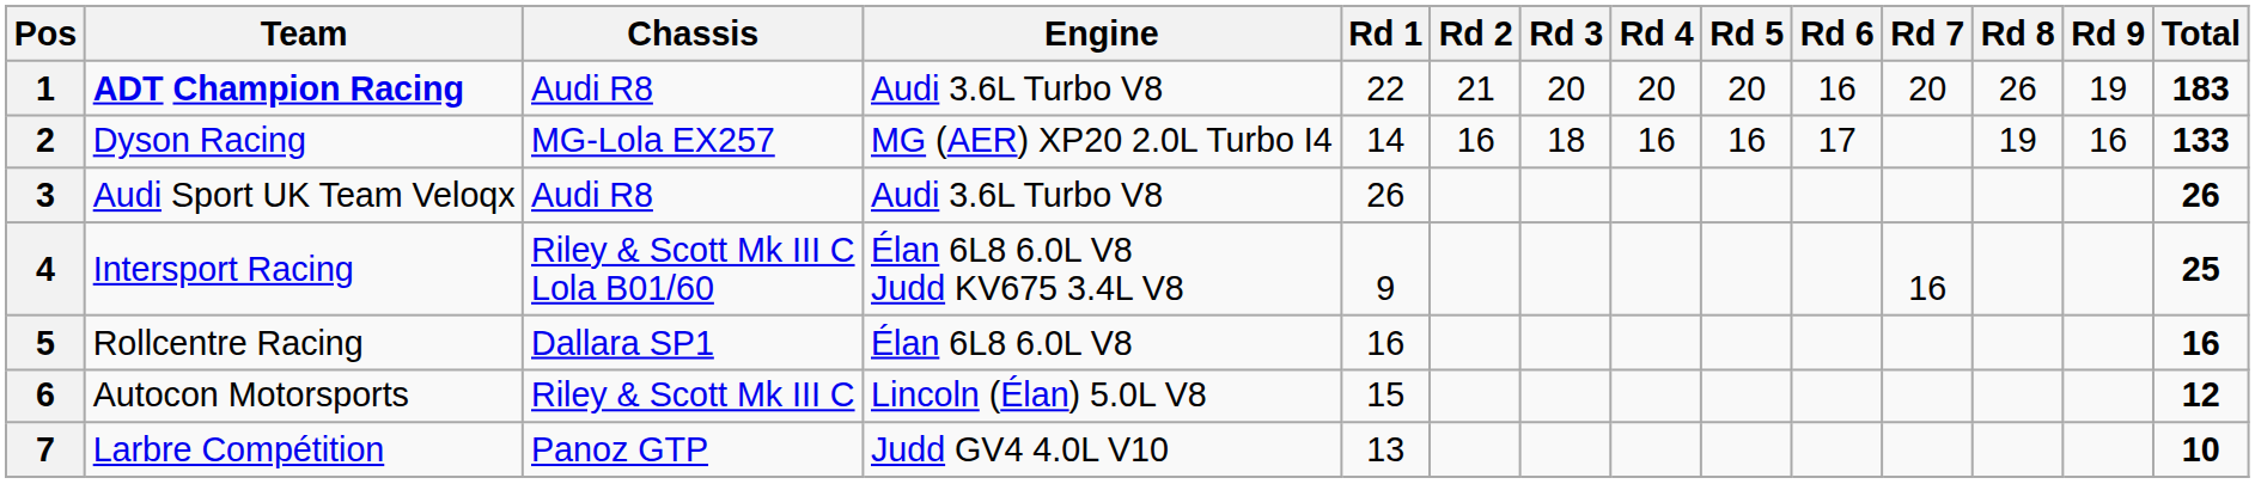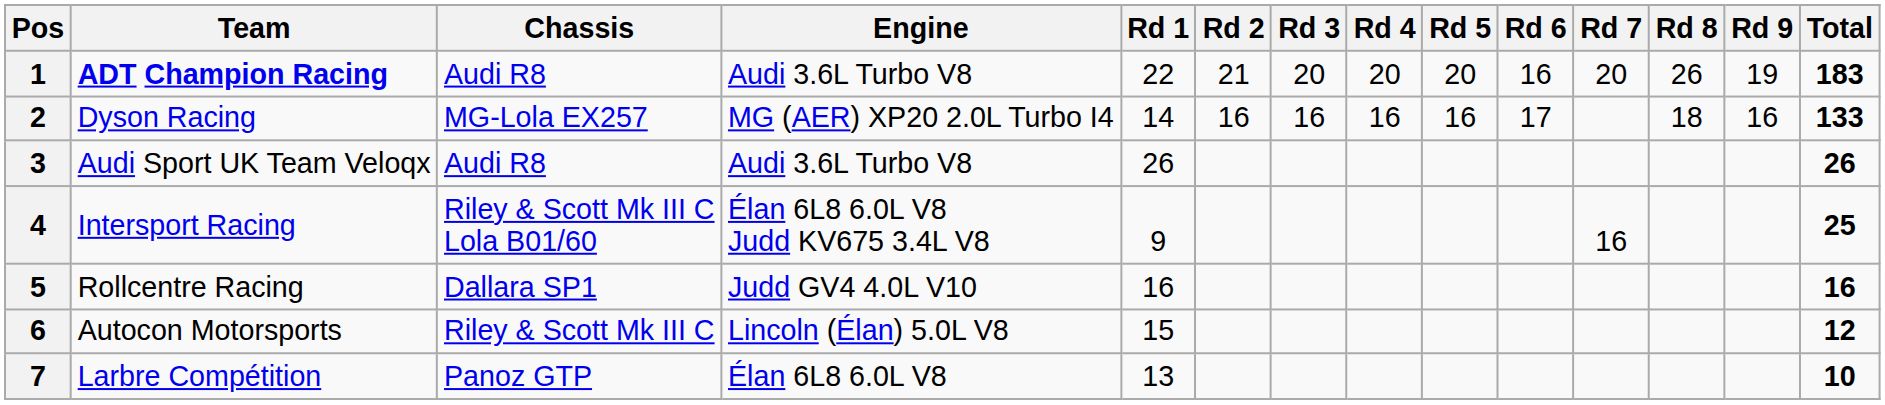2 | Rd 3: 18 -> 16
2 | Rd 8: 19 -> 18
5 | Engine: Élan 6L8 6.0L V8 -> Judd GV4 4.0L V10
7 | Engine: Judd GV4 4.0L V10 -> Élan 6L8 6.0L V8
